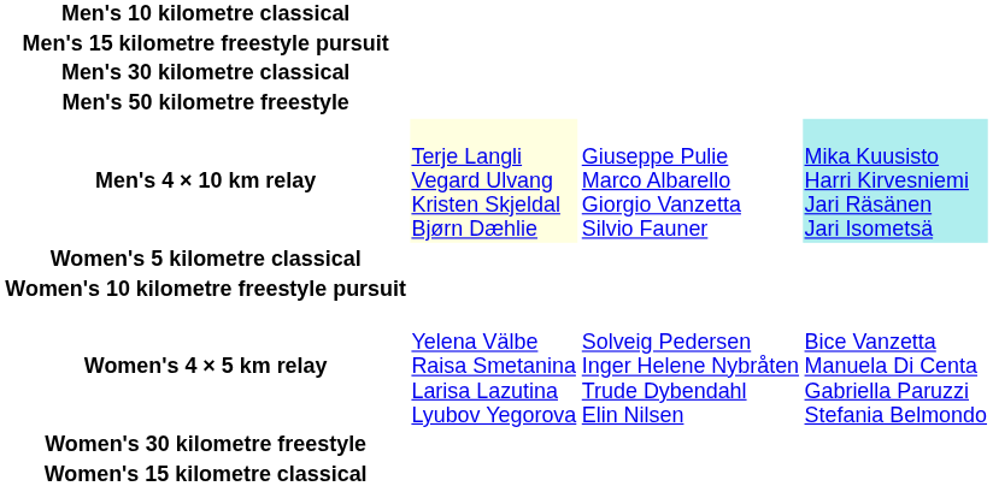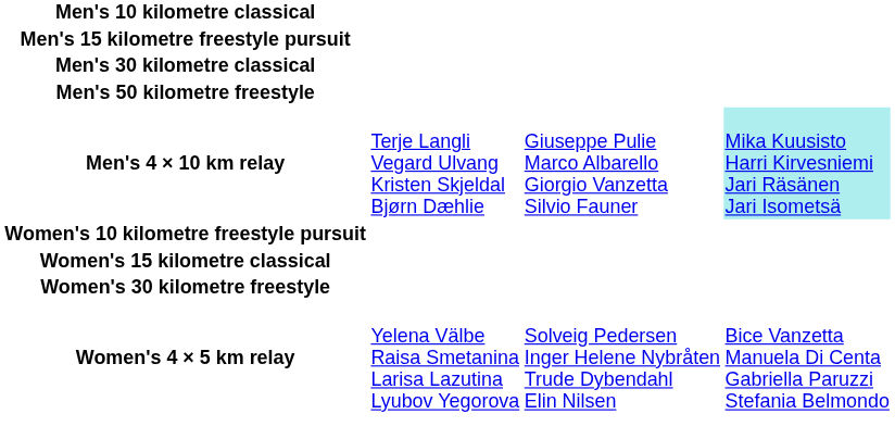Men's 4 × 10 km relay | column 2: lightyellow background -> no background
- row: Women's 5 kilometre classical
rows swapped: Women's 15 kilometre classical <-> Women's 4 × 5 km relay
